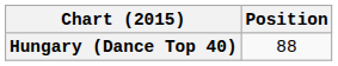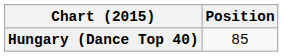Hungary (Dance Top 40) | Position: 88 -> 85
